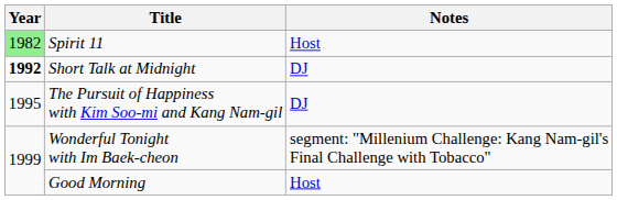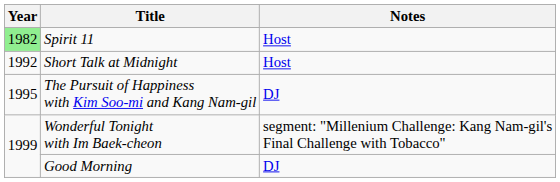Short Talk at Midnight | Year: bold -> normal
Short Talk at Midnight | Notes: DJ -> Host
Good Morning | Notes: Host -> DJ
